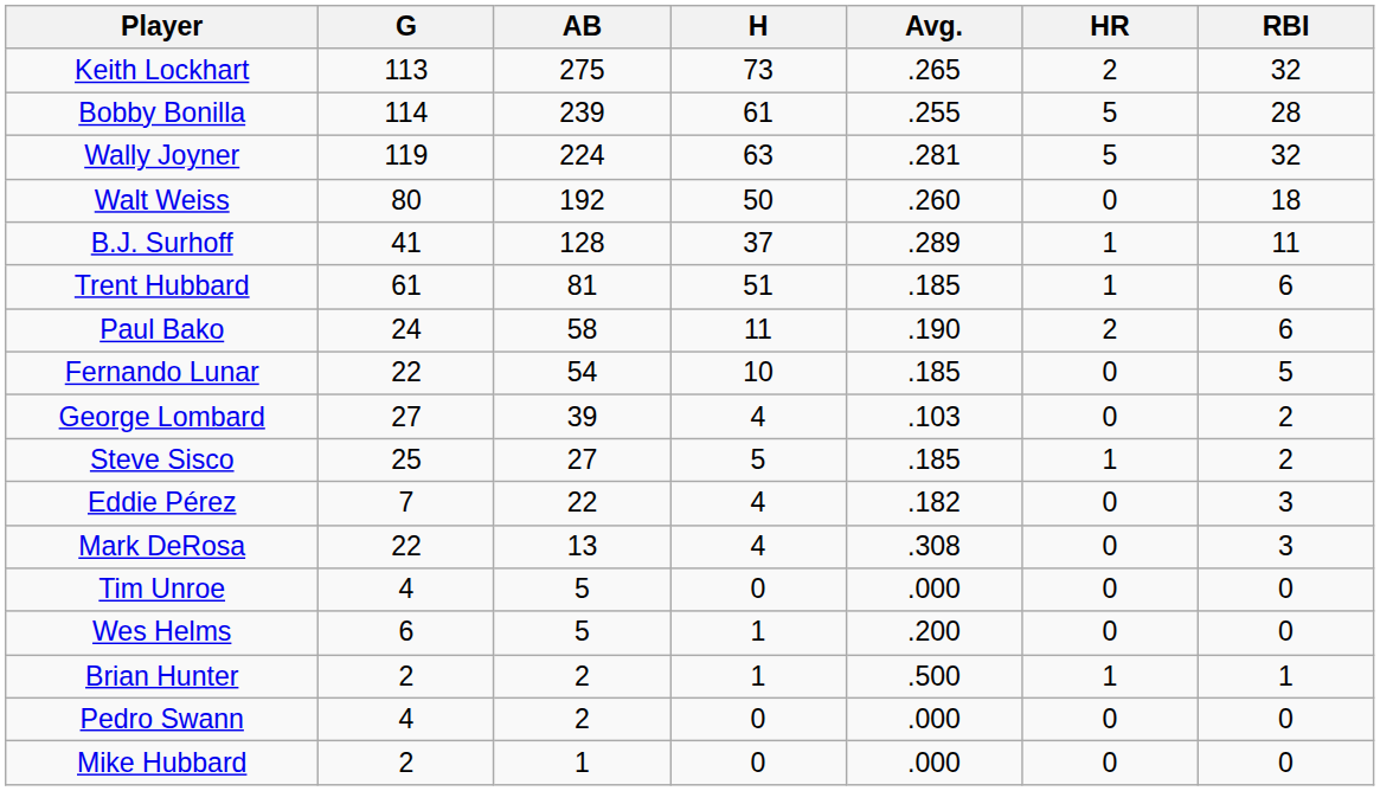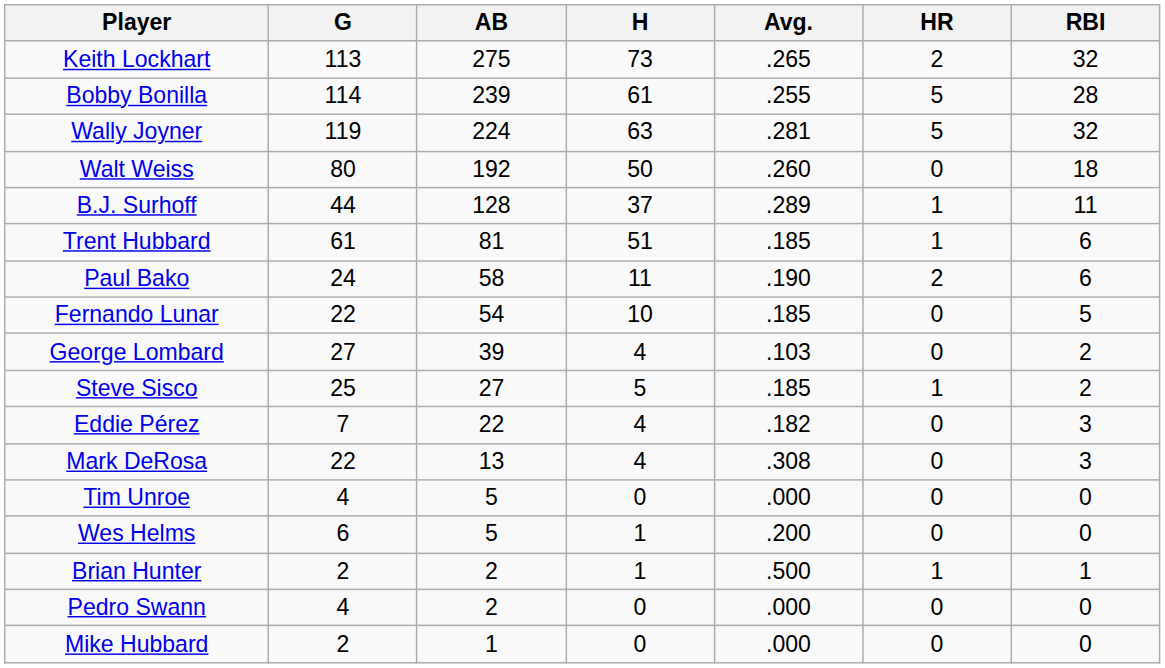B.J. Surhoff | G: 41 -> 44
